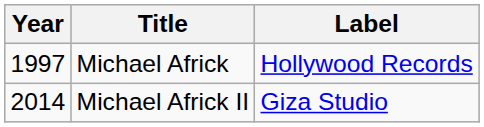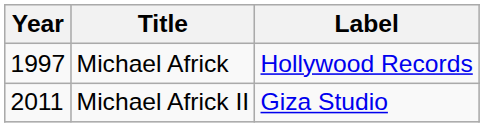Michael Africk II | Year: 2014 -> 2011
